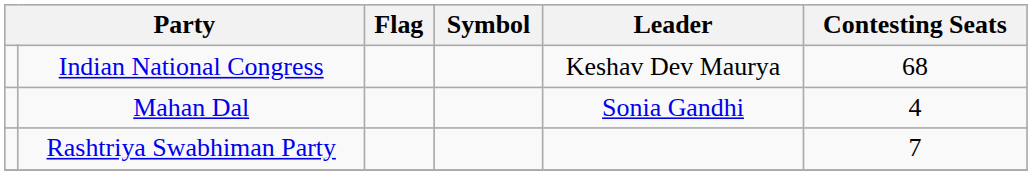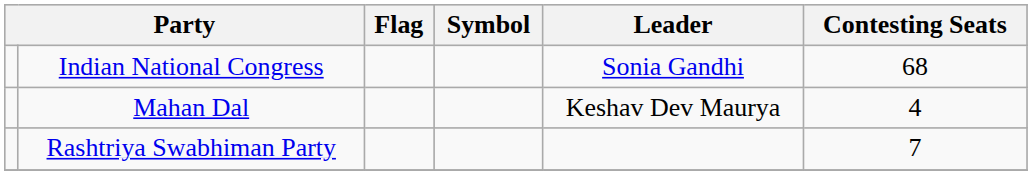Indian National Congress | Leader: Keshav Dev Maurya -> Sonia Gandhi
Mahan Dal | Leader: Sonia Gandhi -> Keshav Dev Maurya
